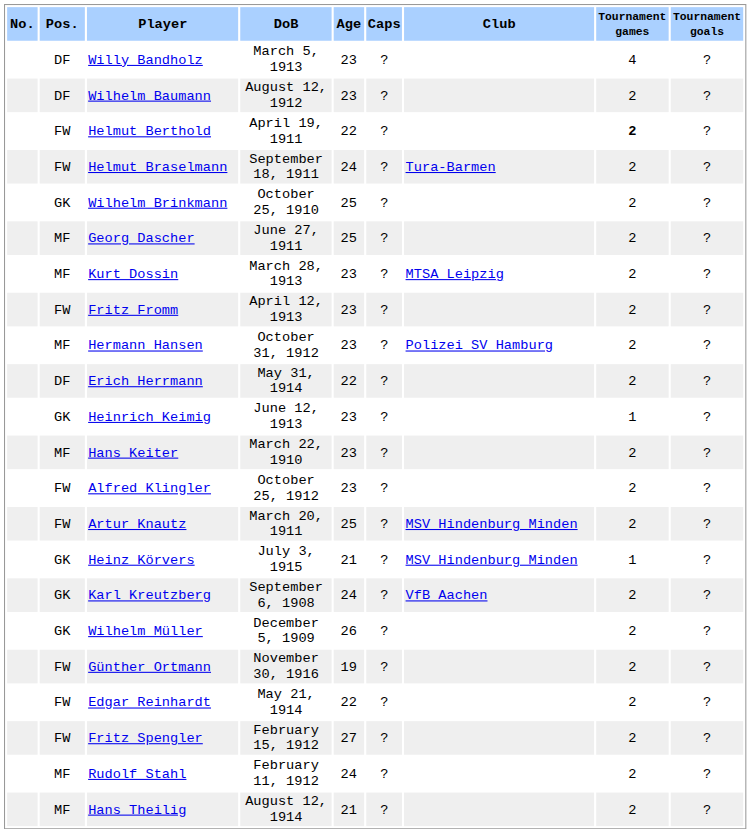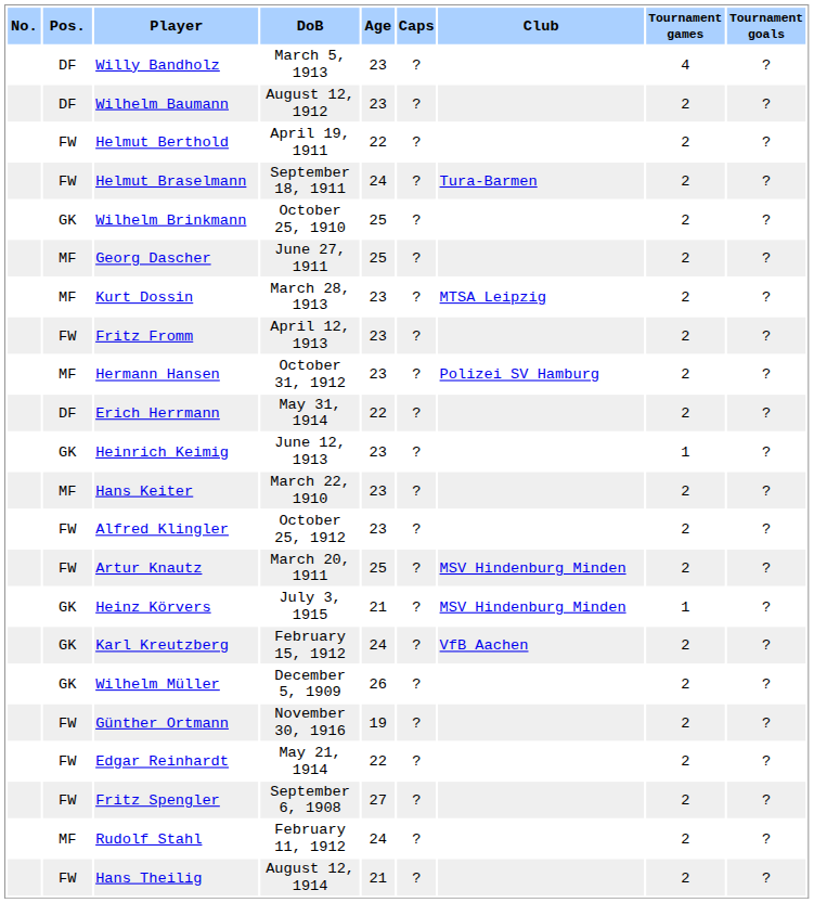Helmut Berthold | Tournament games: bold -> normal
Karl Kreutzberg | DoB: September 6, 1908 -> February 15, 1912
Fritz Spengler | DoB: February 15, 1912 -> September 6, 1908
Hans Theilig | Pos.: MF -> FW
